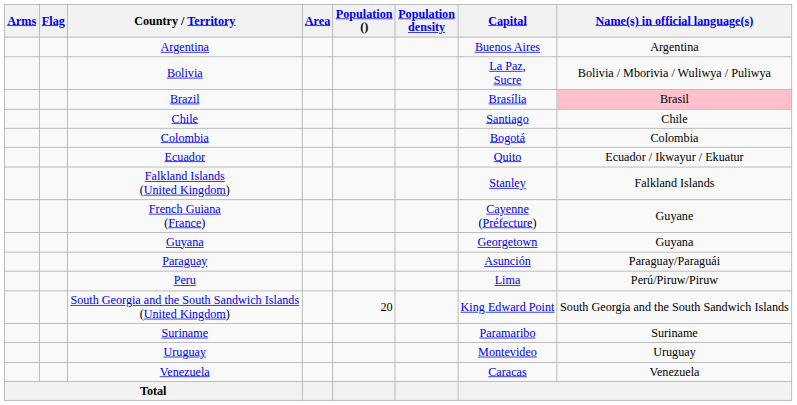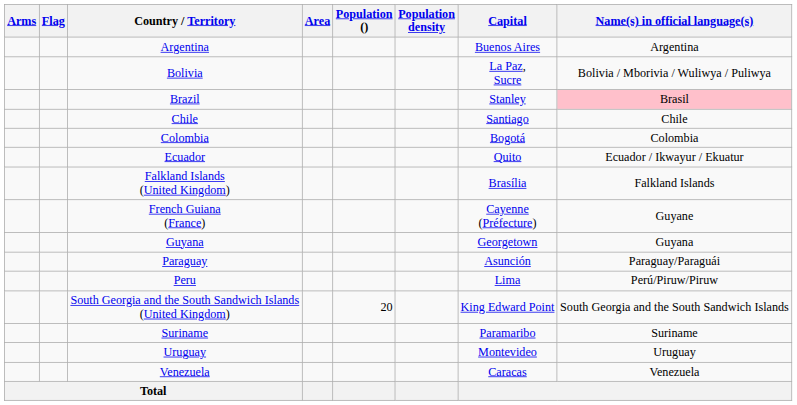Brazil | Capital: Brasília -> Stanley
Falkland Islands (United Kingdom) | Capital: Stanley -> Brasília
